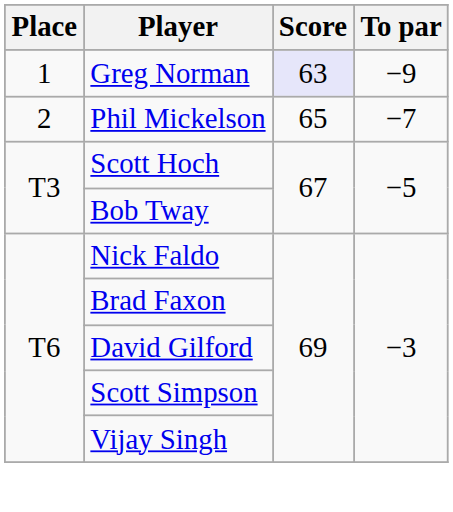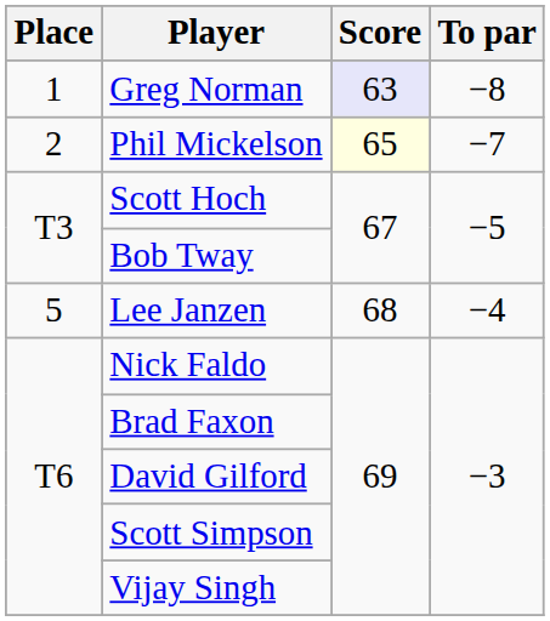Greg Norman | To par: −9 -> −8
Phil Mickelson | Score: no background -> lightyellow background
+ row: 5 | Lee Janzen | 68 | −4
